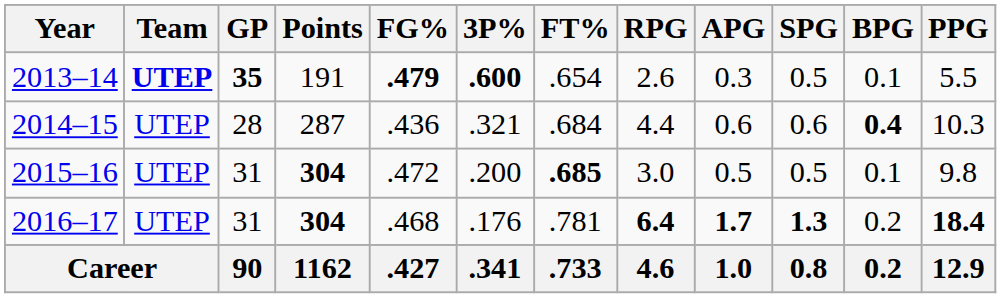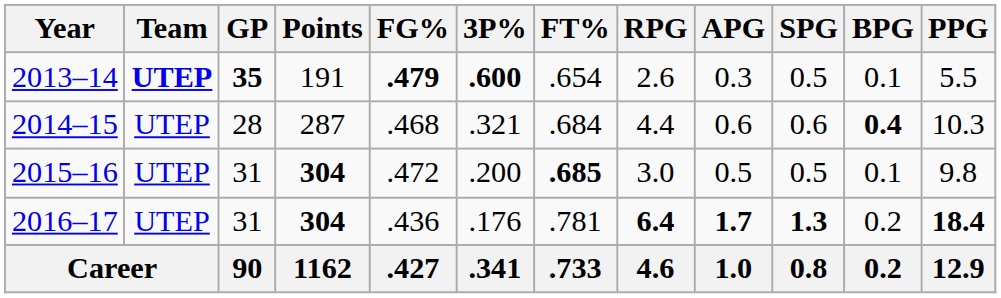2014–15 | FG%: .436 -> .468
2016–17 | FG%: .468 -> .436
